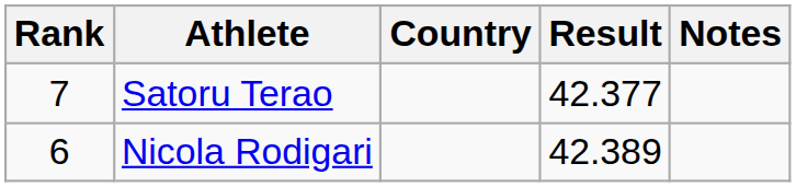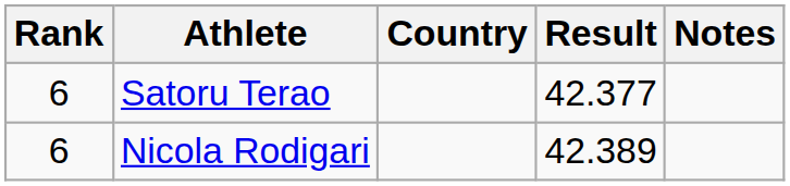Satoru Terao | Rank: 7 -> 6
